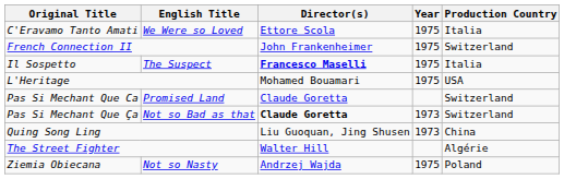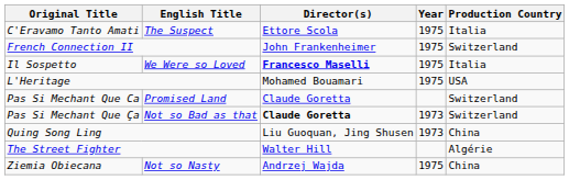C'Eravamo Tanto Amati | English Title: We Were so Loved -> The Suspect
Il Sospetto | English Title: The Suspect -> We Were so Loved
Ziemia Obiecana | Production Country: Poland -> China
